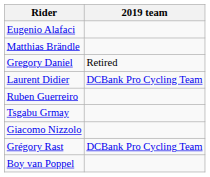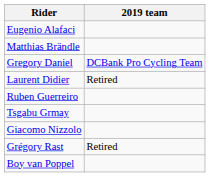Gregory Daniel | 2019 team: Retired -> DCBank Pro Cycling Team
Laurent Didier | 2019 team: DCBank Pro Cycling Team -> Retired
Grégory Rast | 2019 team: DCBank Pro Cycling Team -> Retired
